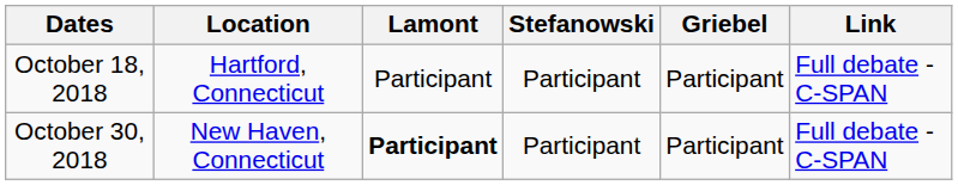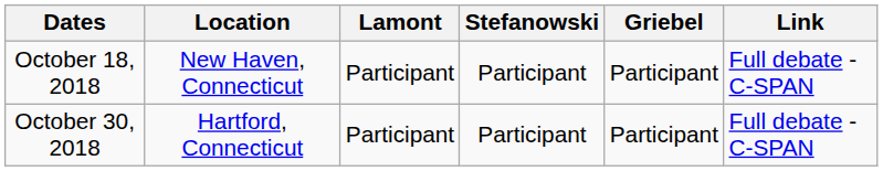October 18, 2018 | Location: Hartford, Connecticut -> New Haven, Connecticut
October 30, 2018 | Location: New Haven, Connecticut -> Hartford, Connecticut
October 30, 2018 | Lamont: bold -> normal
